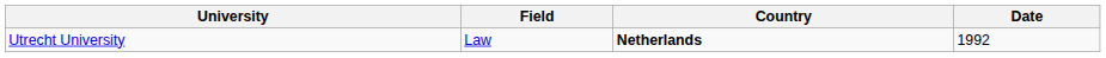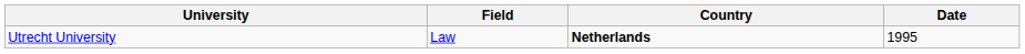Utrecht University | Date: 1992 -> 1995
